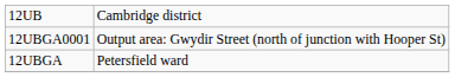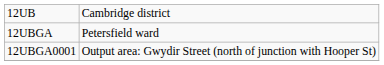rows swapped: 12UBGA <-> 12UBGA0001
